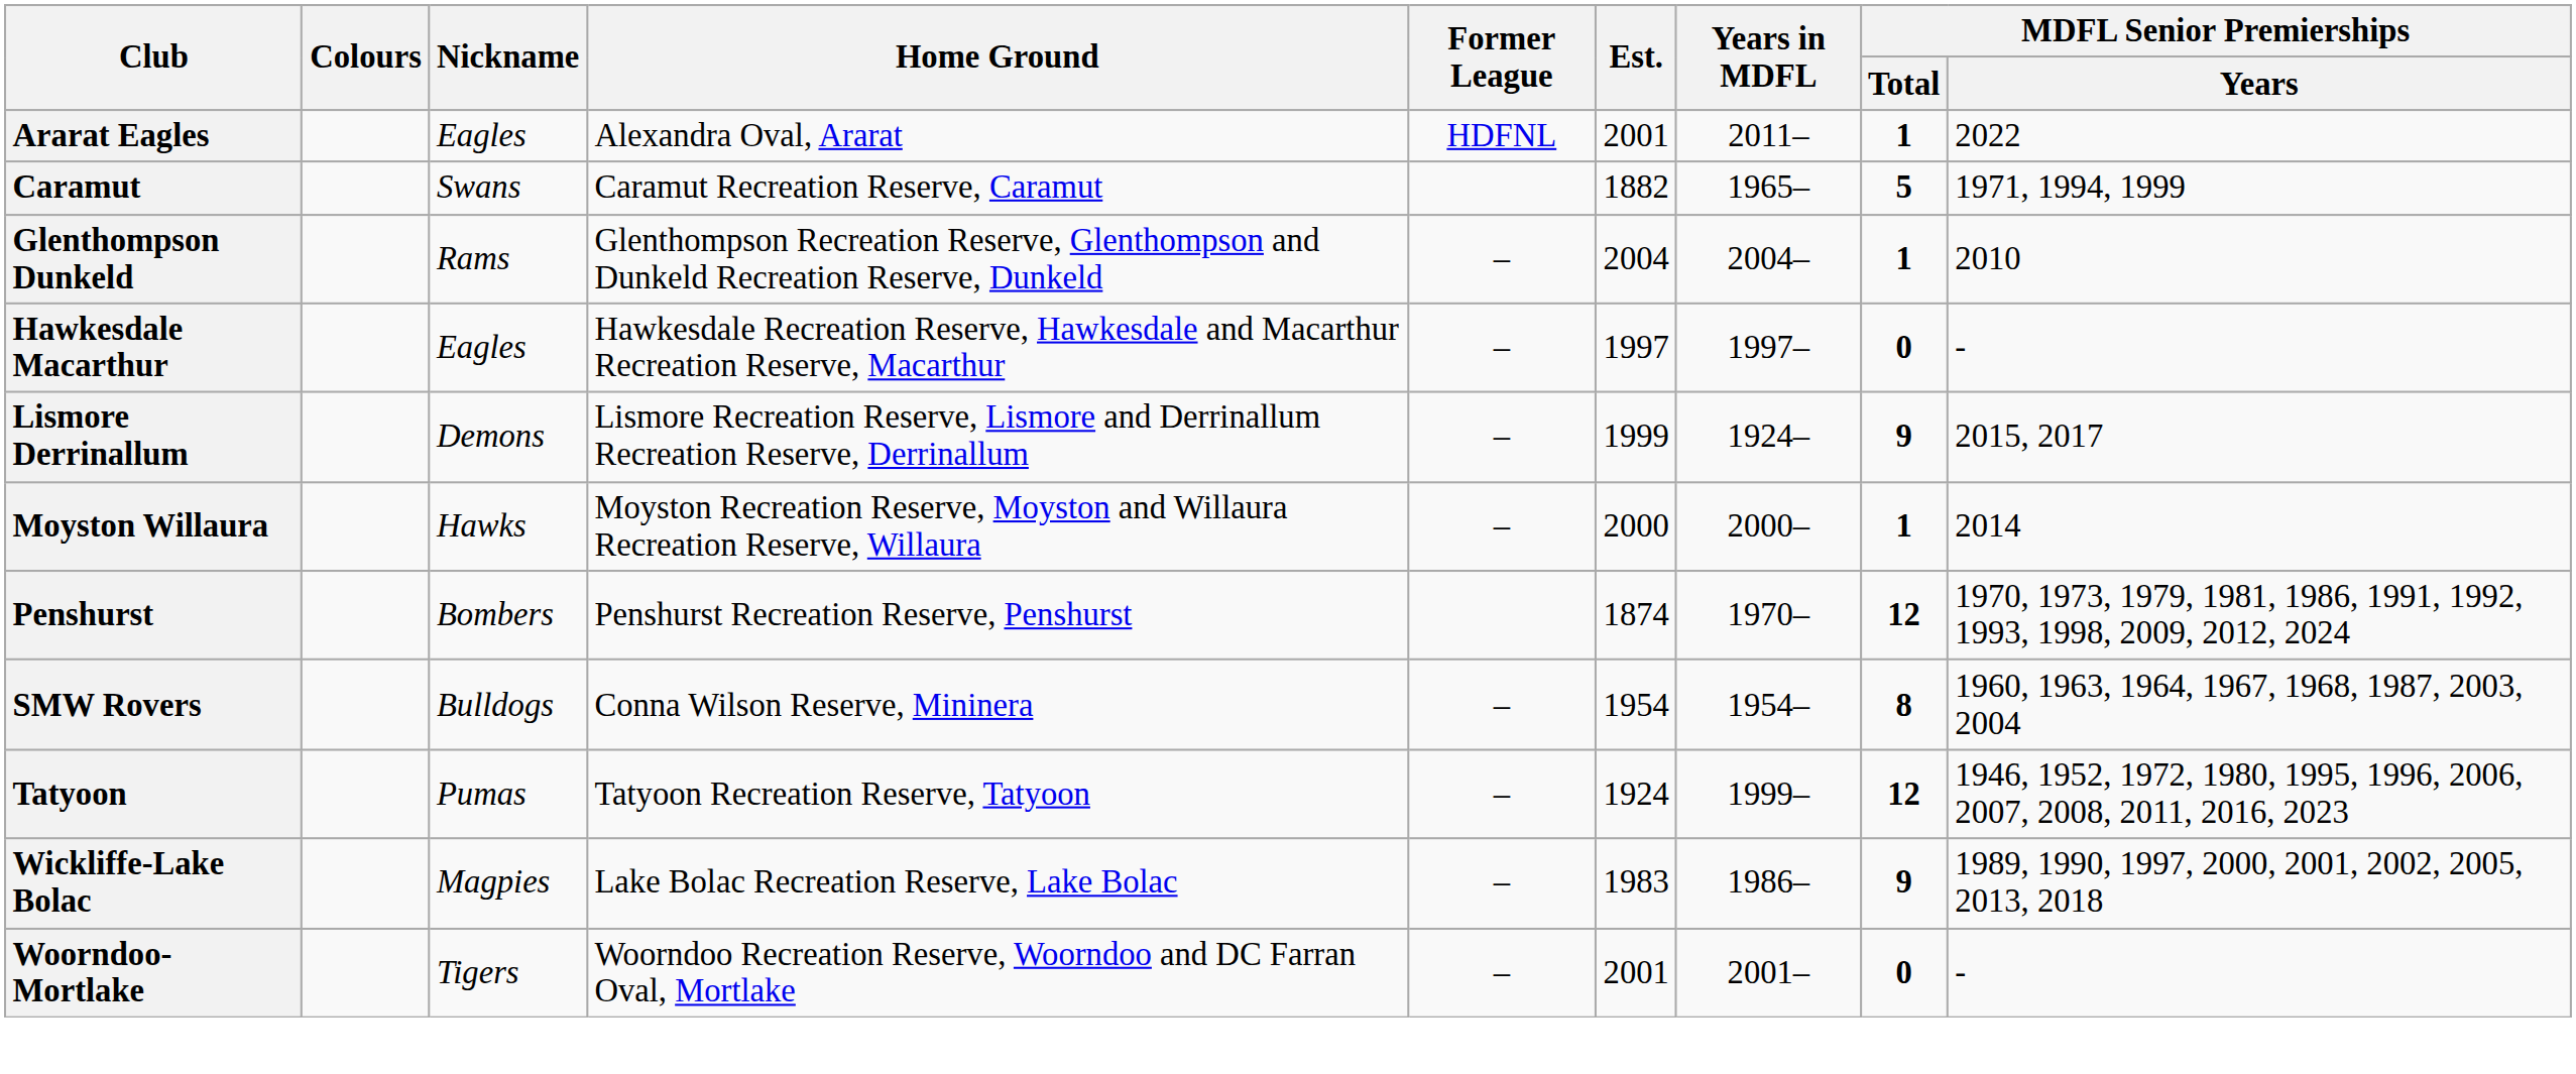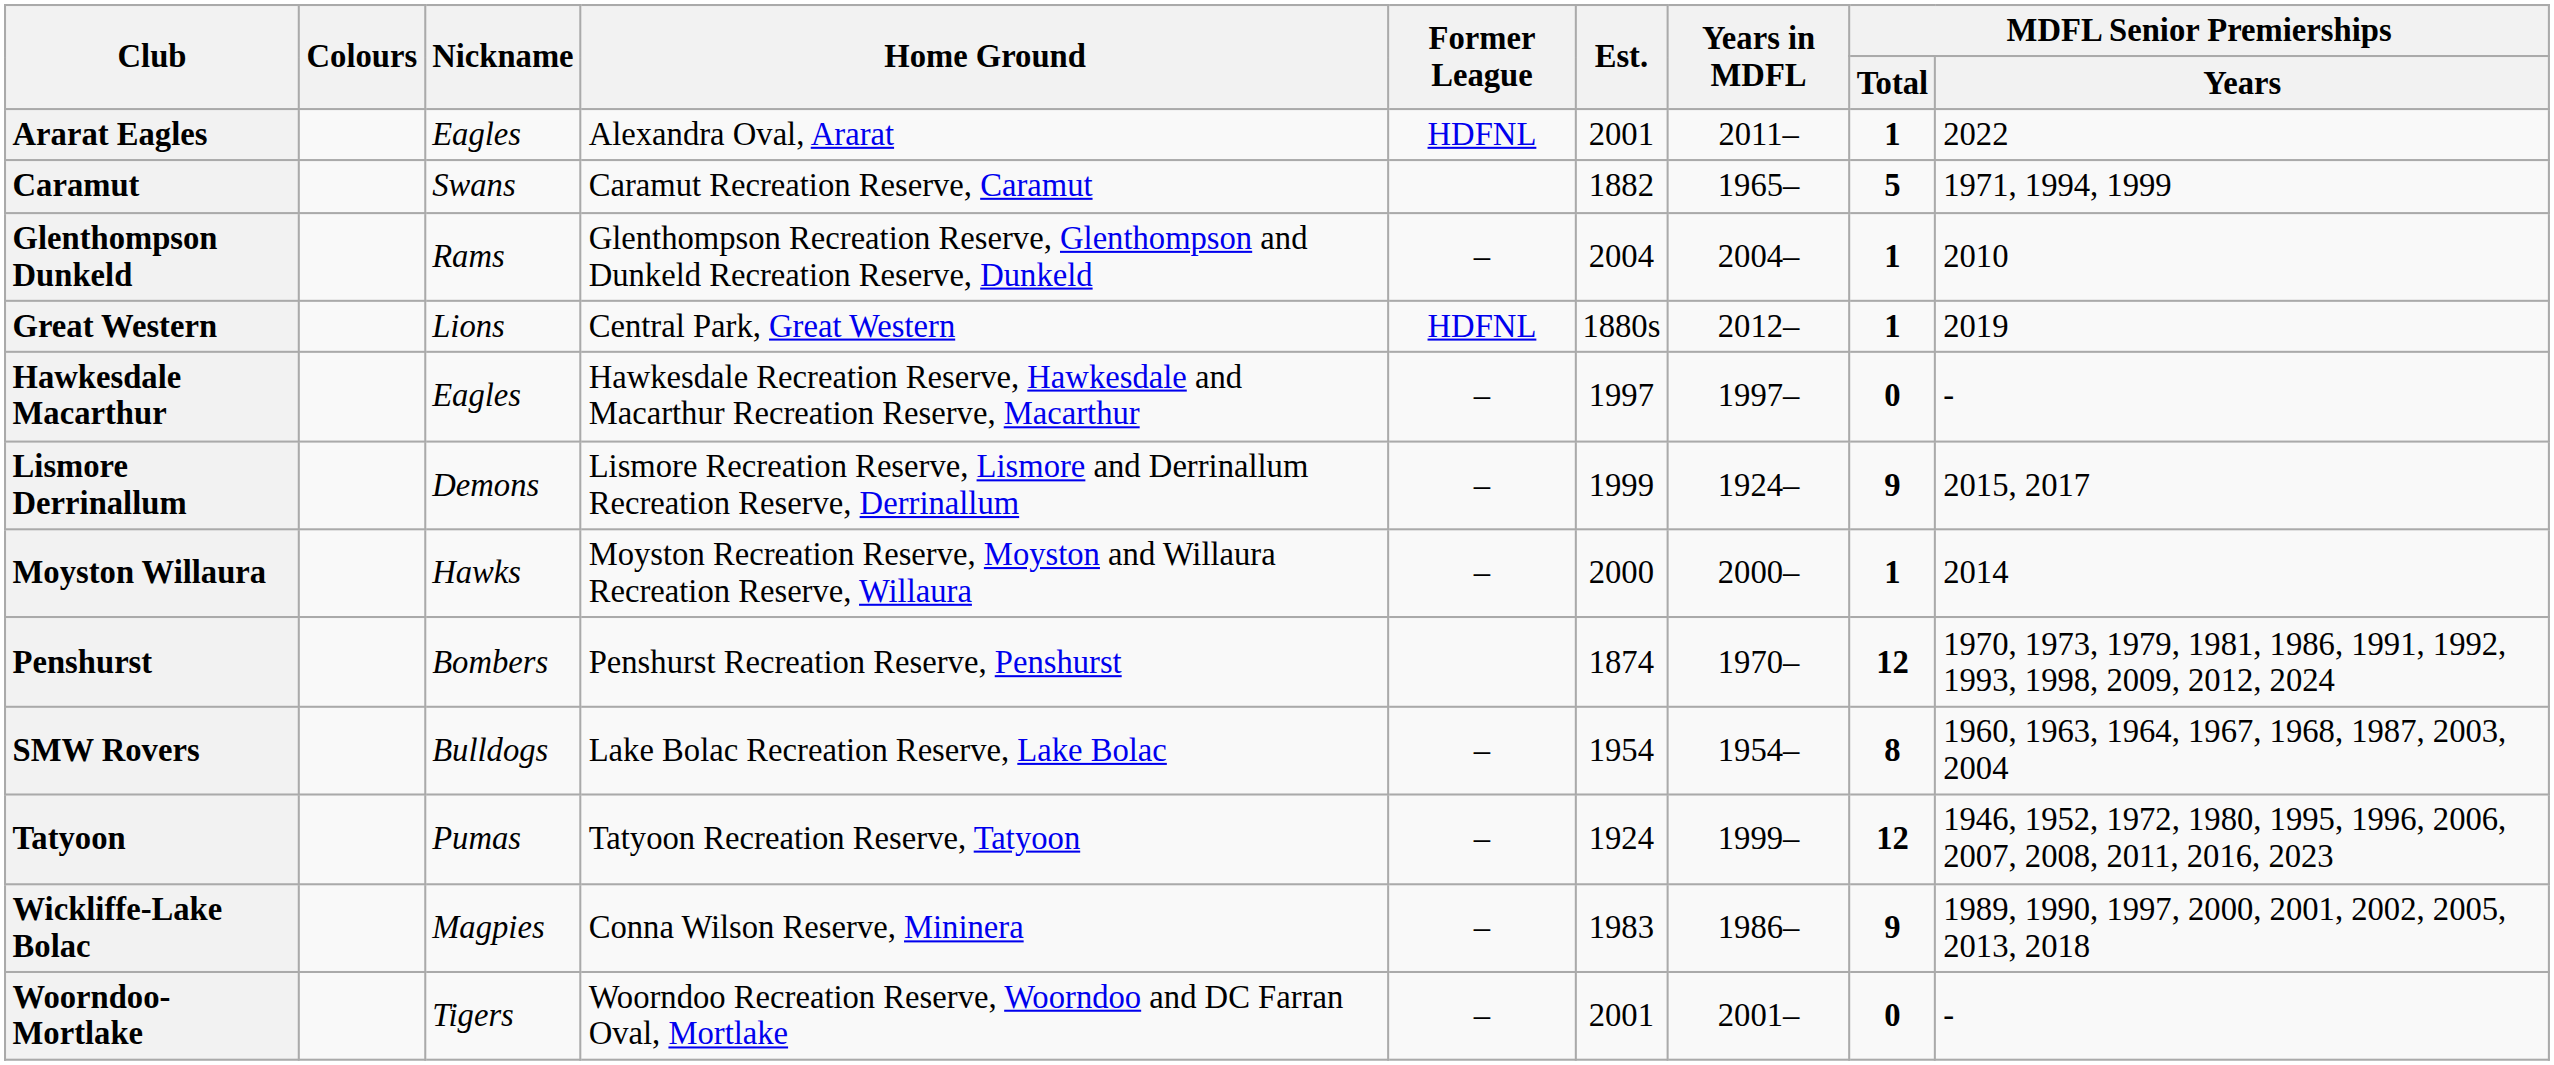+ row: Great Western | Lions | Central Park, Great Western | HDFNL | 1880s | 2012– | 1 | 2019
SMW Rovers | Home Ground: Conna Wilson Reserve, Mininera -> Lake Bolac Recreation Reserve, Lake Bolac
Wickliffe-Lake Bolac | Home Ground: Lake Bolac Recreation Reserve, Lake Bolac -> Conna Wilson Reserve, Mininera
